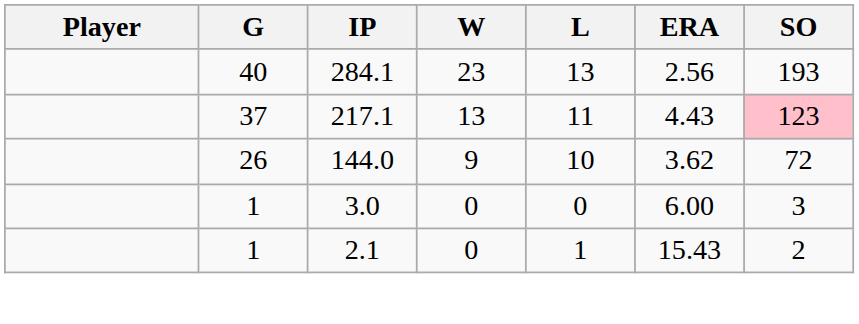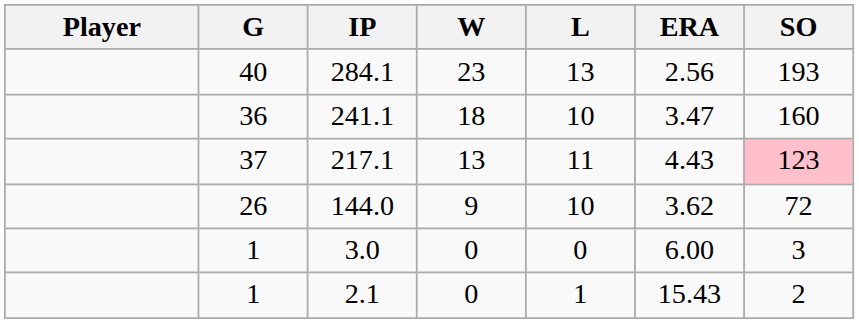+ row: 36 | 241.1 | 18 | 10 | 3.47 | 160
